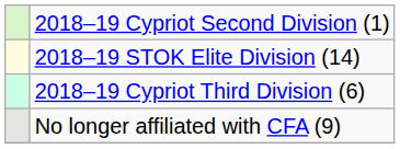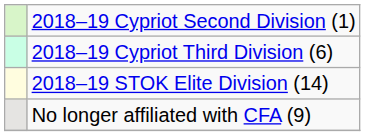rows swapped: 2018–19 Cypriot Third Division (6) <-> 2018–19 STOK Elite Division (14)
